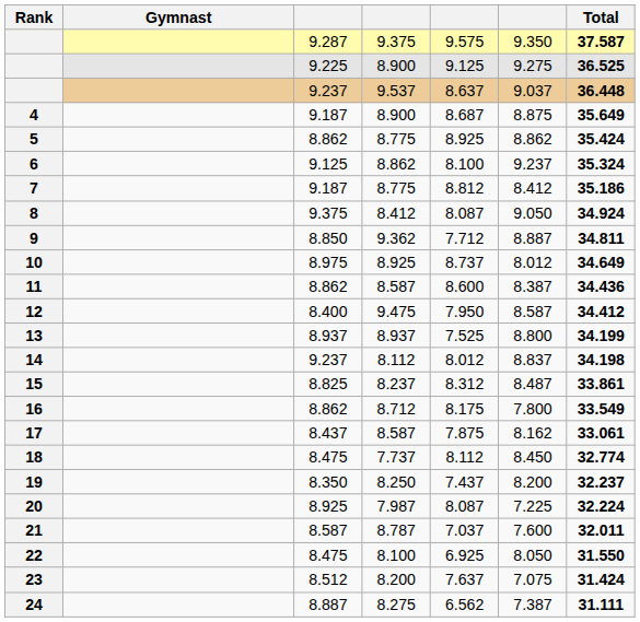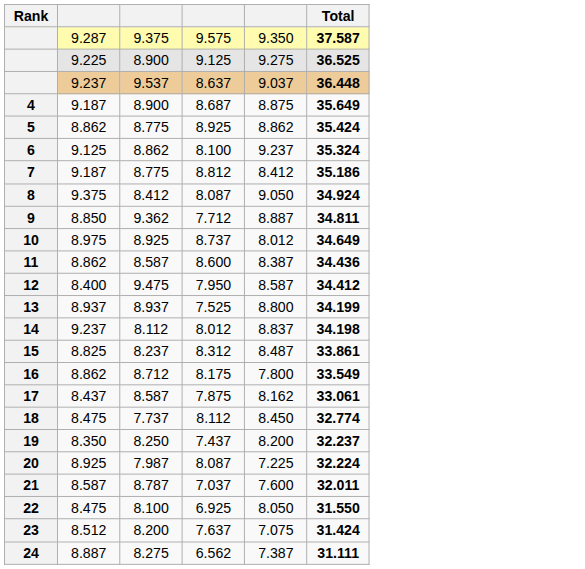- column: Gymnast
